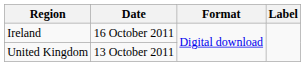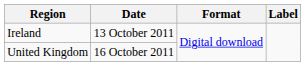Ireland | Date: 16 October 2011 -> 13 October 2011
United Kingdom | Date: 13 October 2011 -> 16 October 2011
